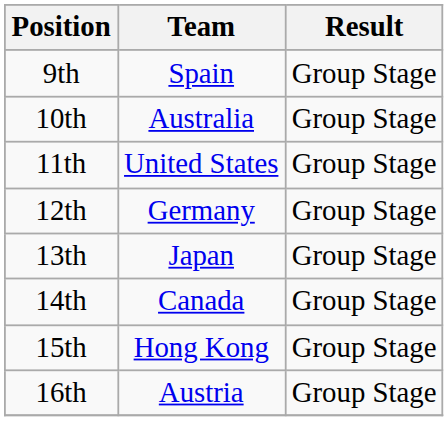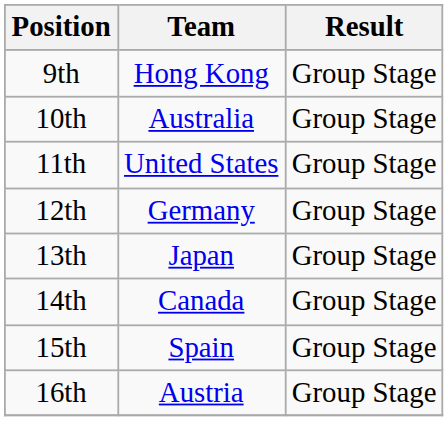9th | Team: Spain -> Hong Kong
15th | Team: Hong Kong -> Spain
